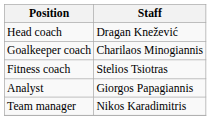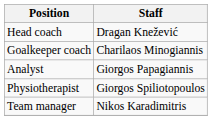- row: Fitness coach | Stelios Tsiotras
+ row: Physiotherapist | Giorgos Spiliotopoulos
